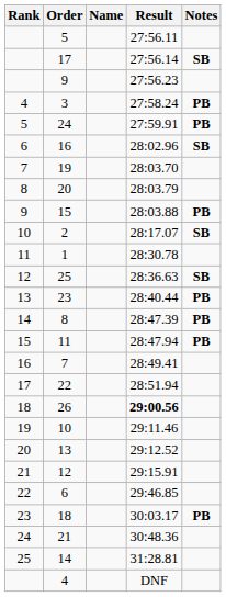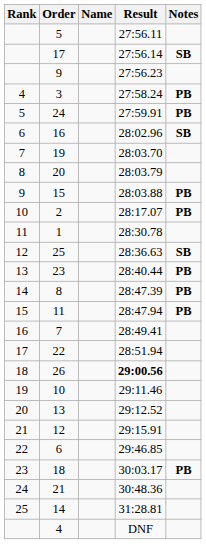2 | Notes: SB -> PB
